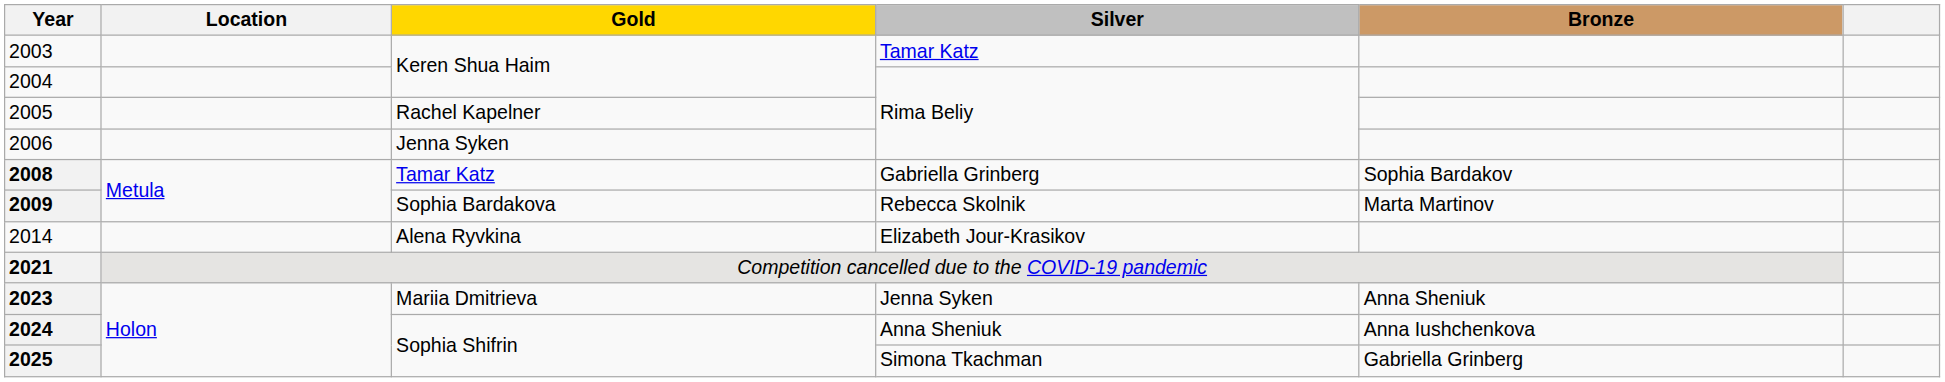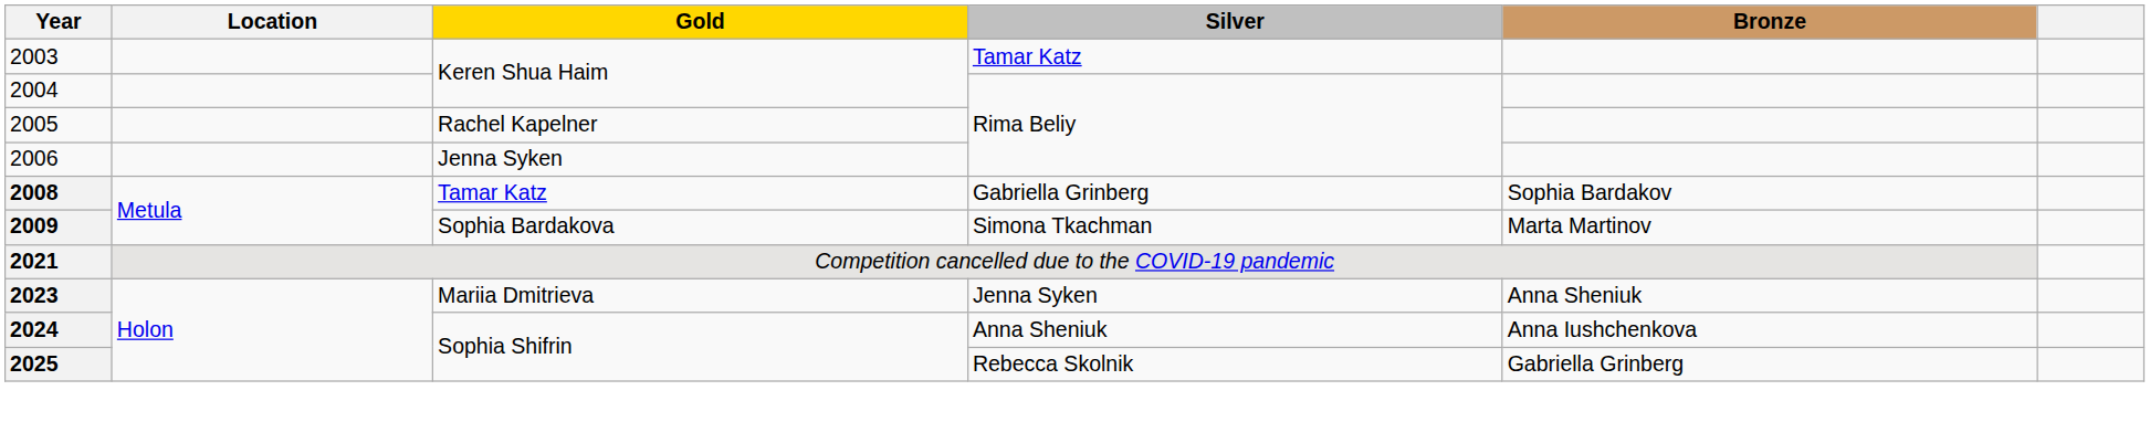2009 | Silver: Rebecca Skolnik -> Simona Tkachman
- row: 2014 | Alena Ryvkina | Elizabeth Jour-Krasikov
2025 | Silver: Simona Tkachman -> Rebecca Skolnik
